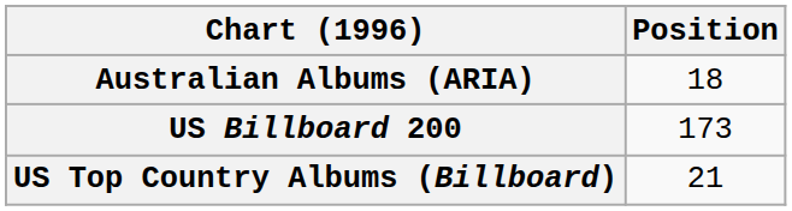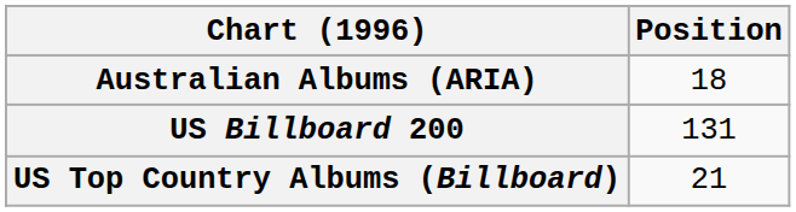US Billboard 200 | Position: 173 -> 131
